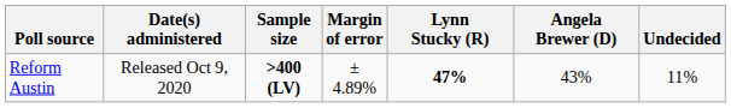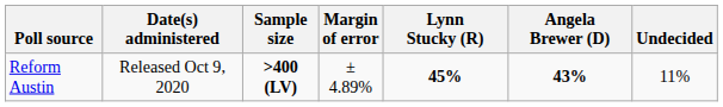Reform Austin | Lynn Stucky (R): 47% -> 45%
Reform Austin | Angela Brewer (D): normal -> bold
